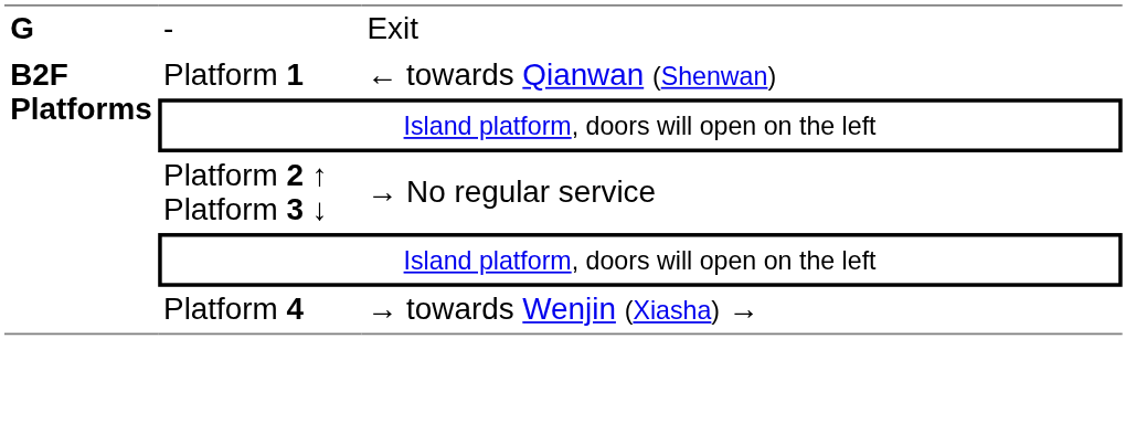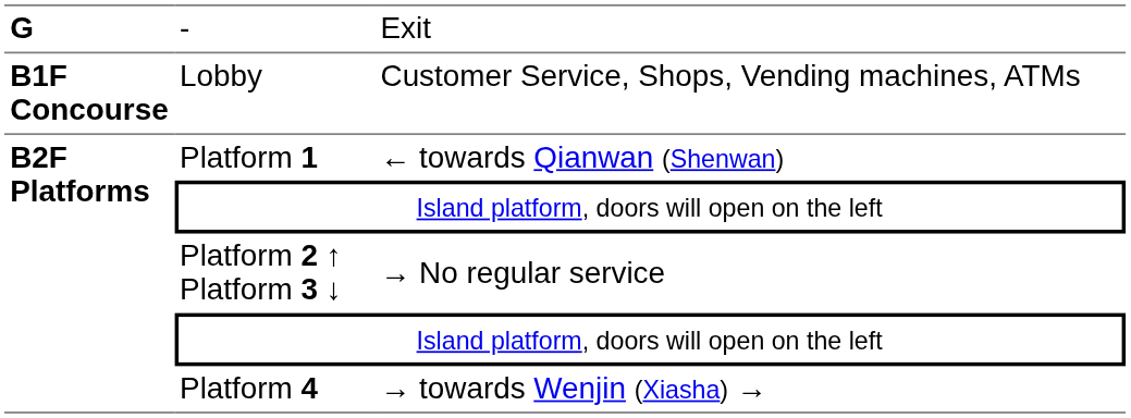+ row: B1F Concourse | Lobby | Customer Service, Shops, Vending machines, ATMs
